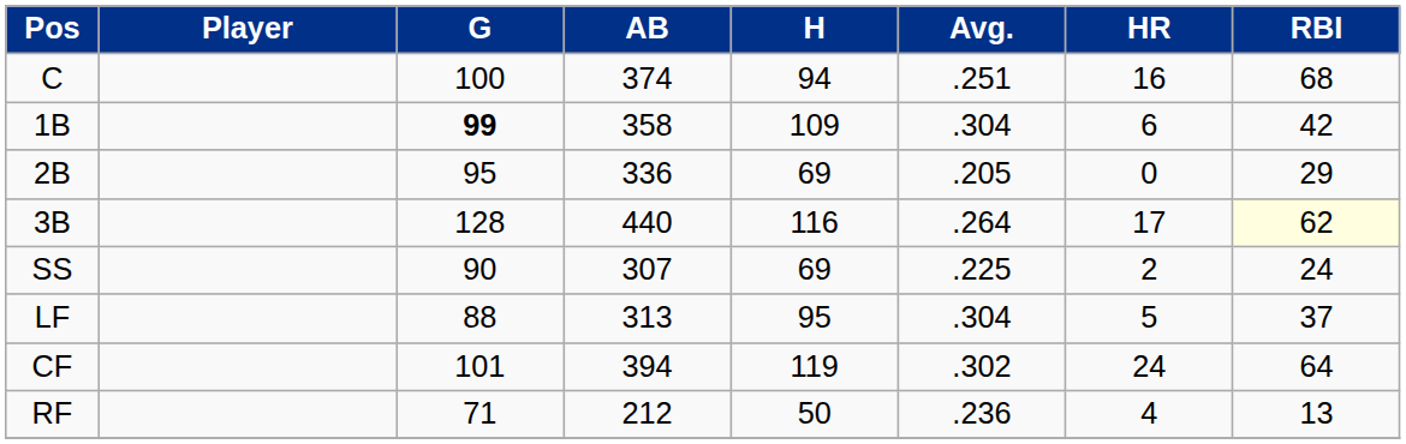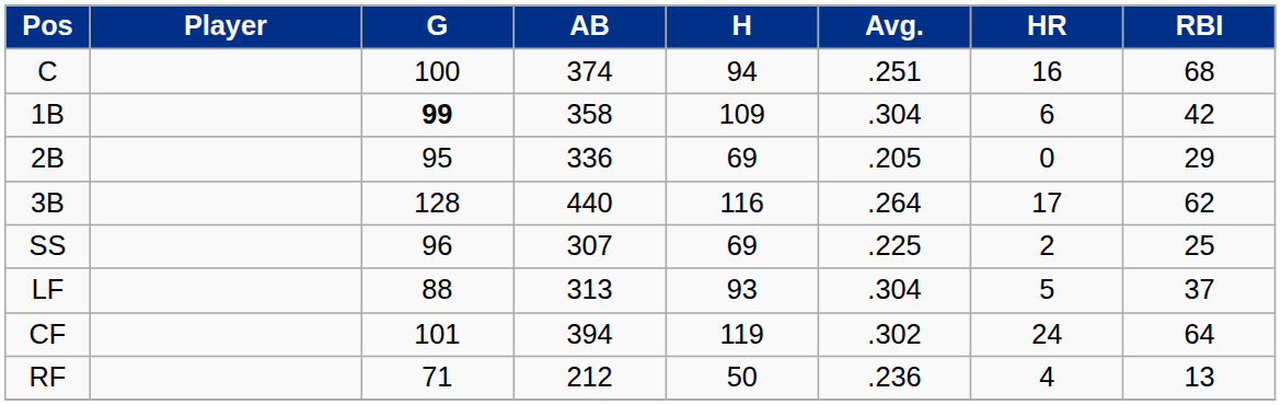3B | RBI: lightyellow background -> no background
SS | G: 90 -> 96
SS | RBI: 24 -> 25
LF | H: 95 -> 93
